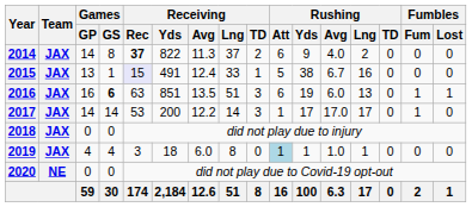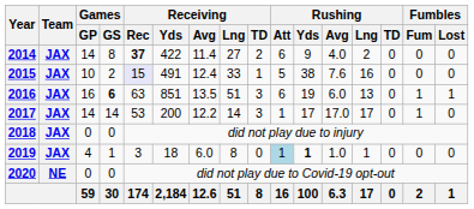2014 | Receiving / Yds: 822 -> 422
2014 | Receiving / Avg: 11.3 -> 11.4
2014 | Receiving / Lng: 37 -> 27
2015 | Games / GP: 13 -> 10
2015 | Games / GS: 1 -> 2
2015 | Rushing / Avg: 6.7 -> 7.6
2019 | Games / GS: 4 -> 1
2019 | Rushing / Yds: normal -> bold
